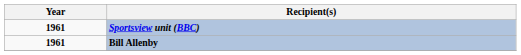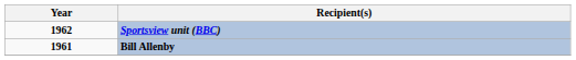Sportsview unit (BBC) | Year: 1961 -> 1962
